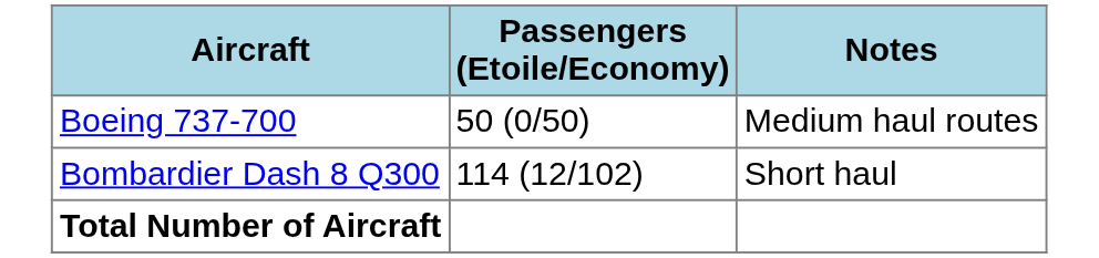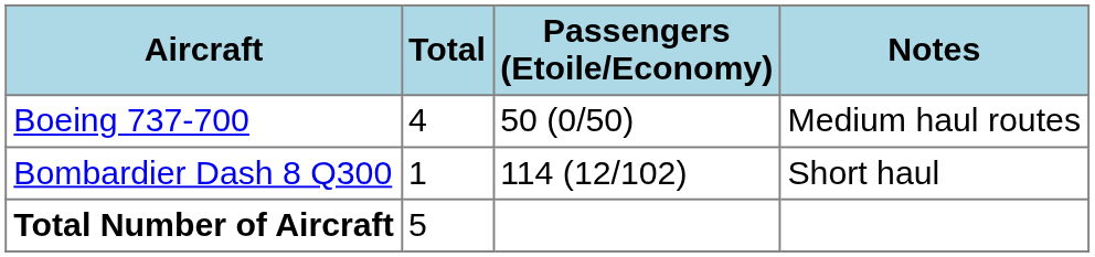+ column: Total | 4 | 1 | 5
